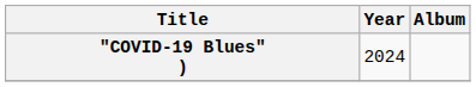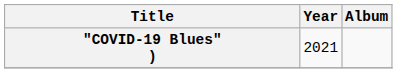"COVID-19 Blues" ) | Year: 2024 -> 2021
